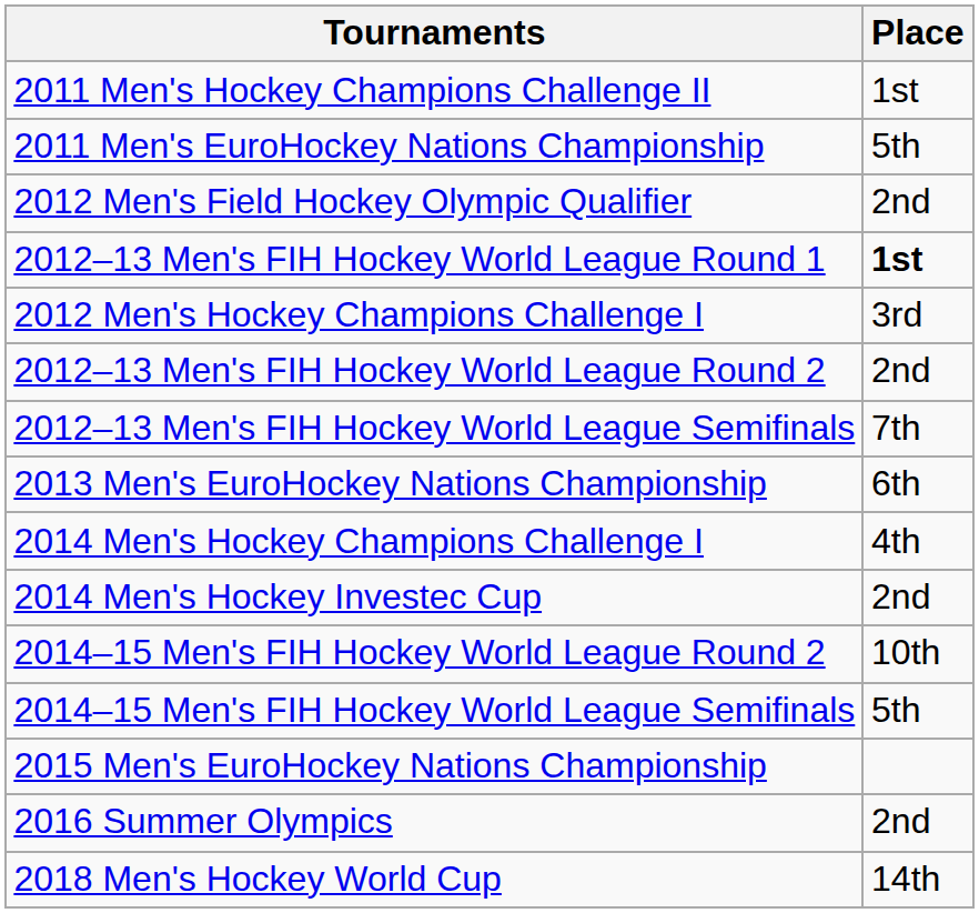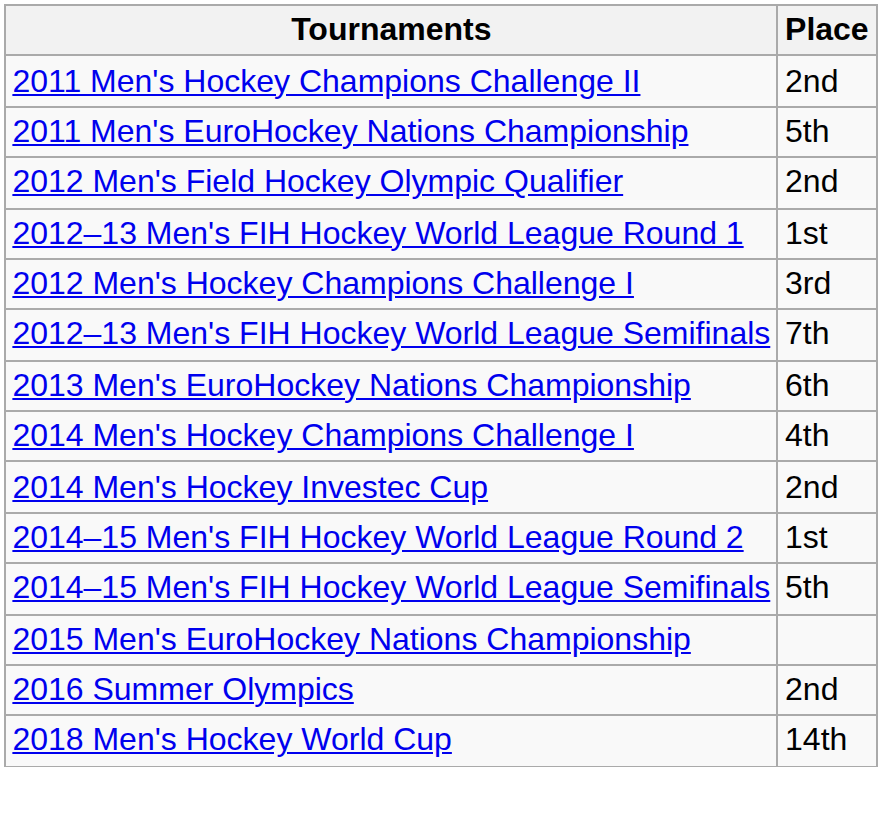2011 Men's Hockey Champions Challenge II | Place: 1st -> 2nd
2012–13 Men's FIH Hockey World League Round 1 | Place: bold -> normal
- row: 2012–13 Men's FIH Hockey World League Round 2 | 2nd
2014–15 Men's FIH Hockey World League Round 2 | Place: 10th -> 1st
